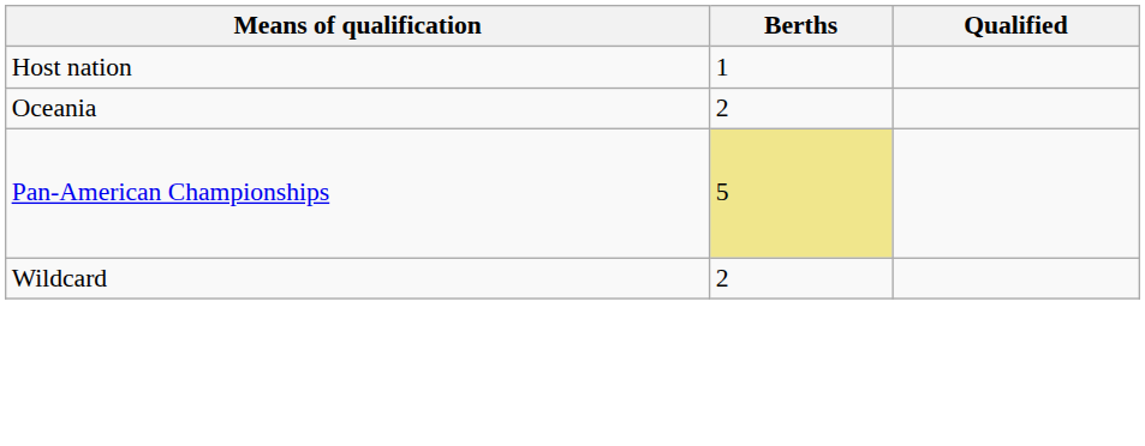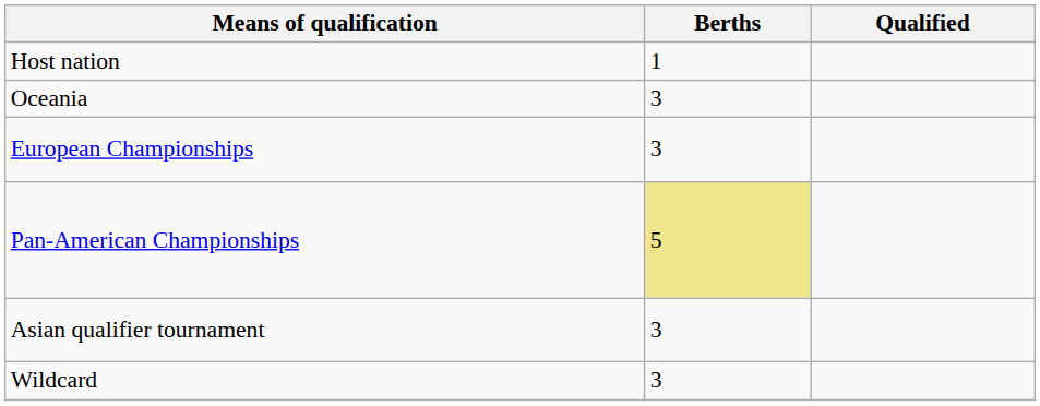Oceania | Berths: 2 -> 3
+ row: European Championships | 3
+ row: Asian qualifier tournament | 3
Wildcard | Berths: 2 -> 3
